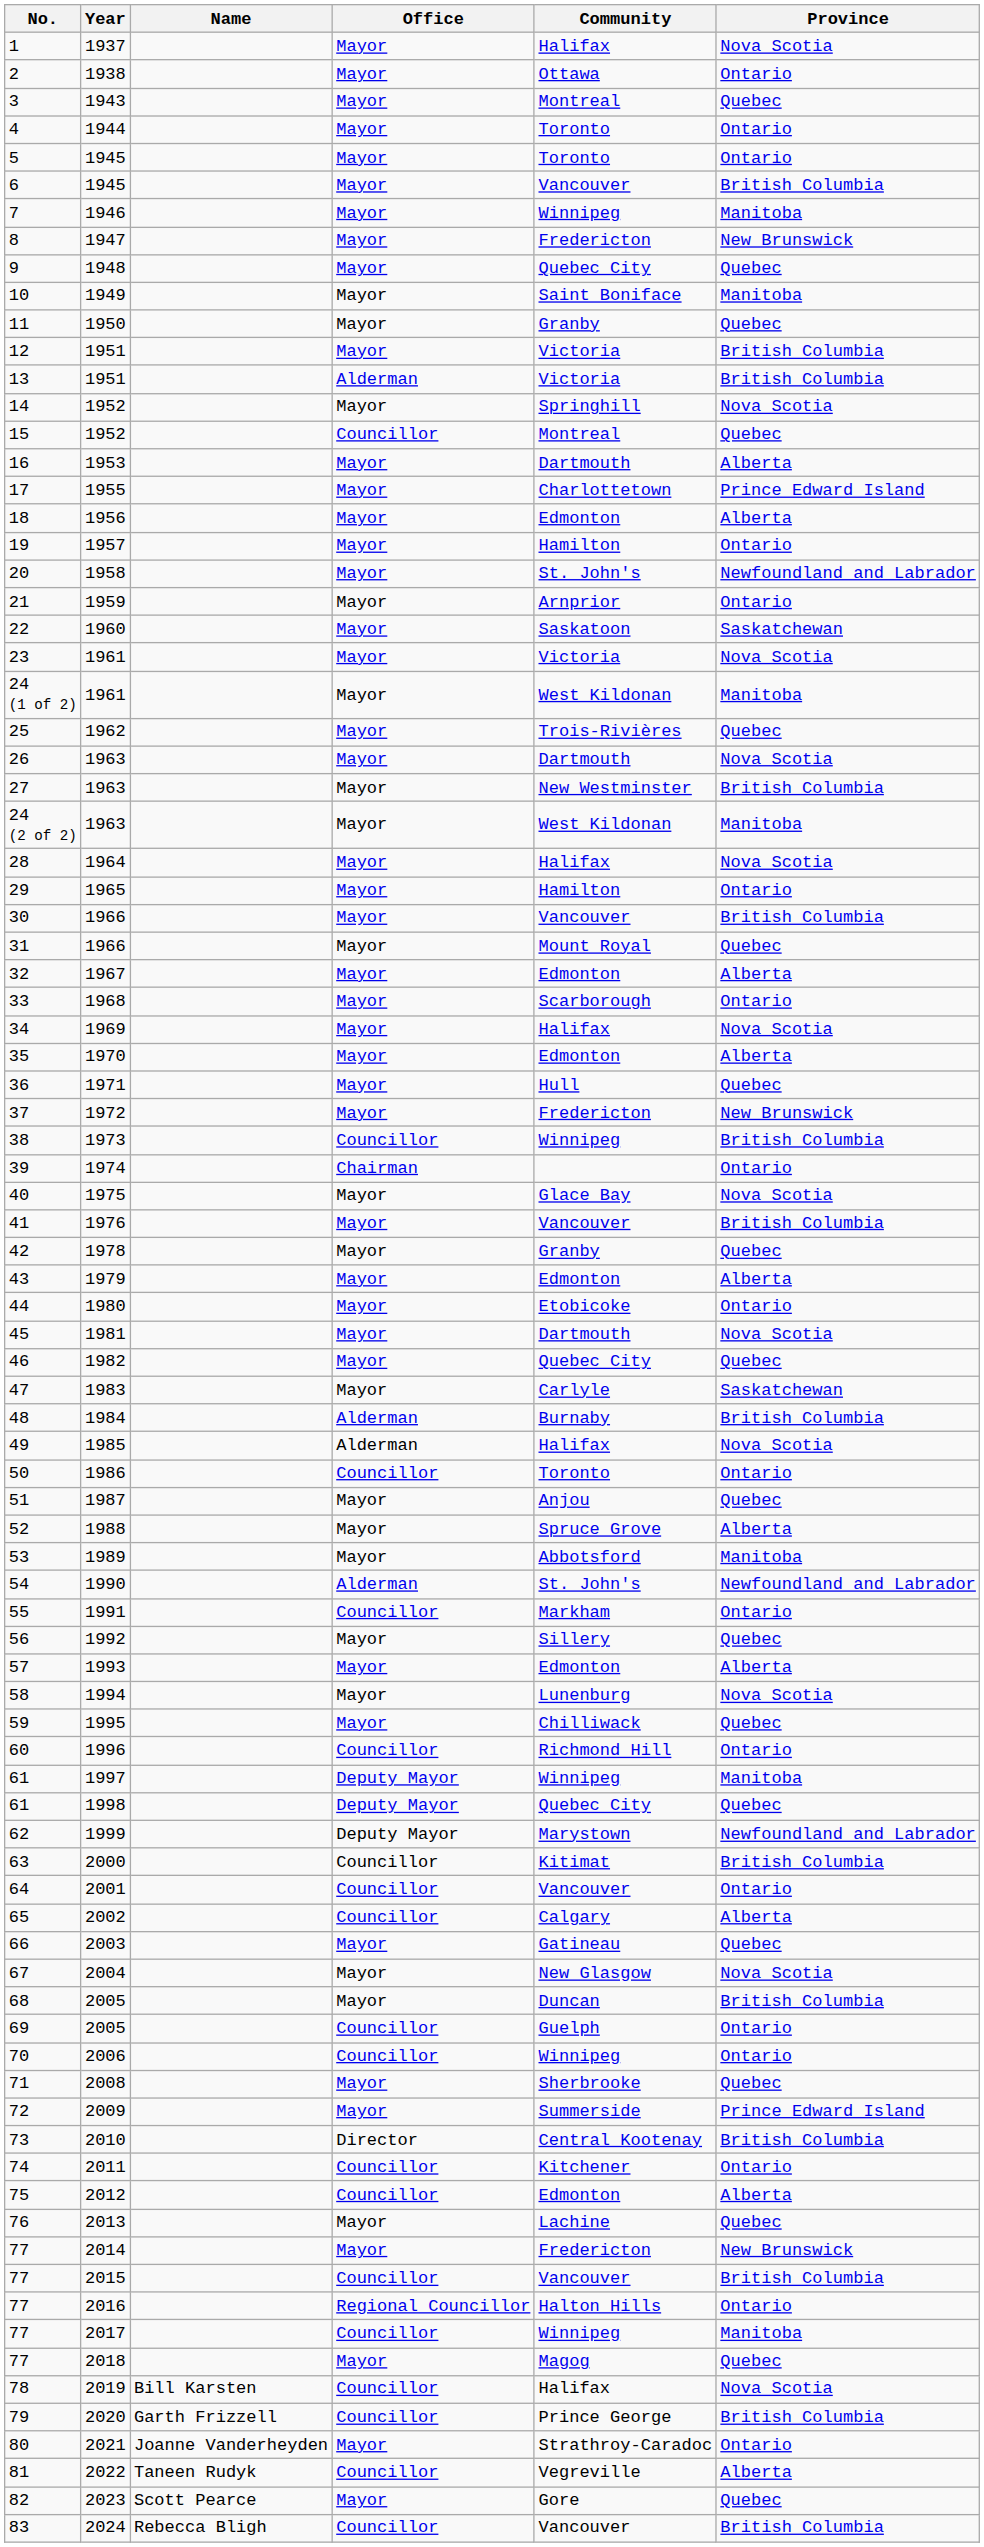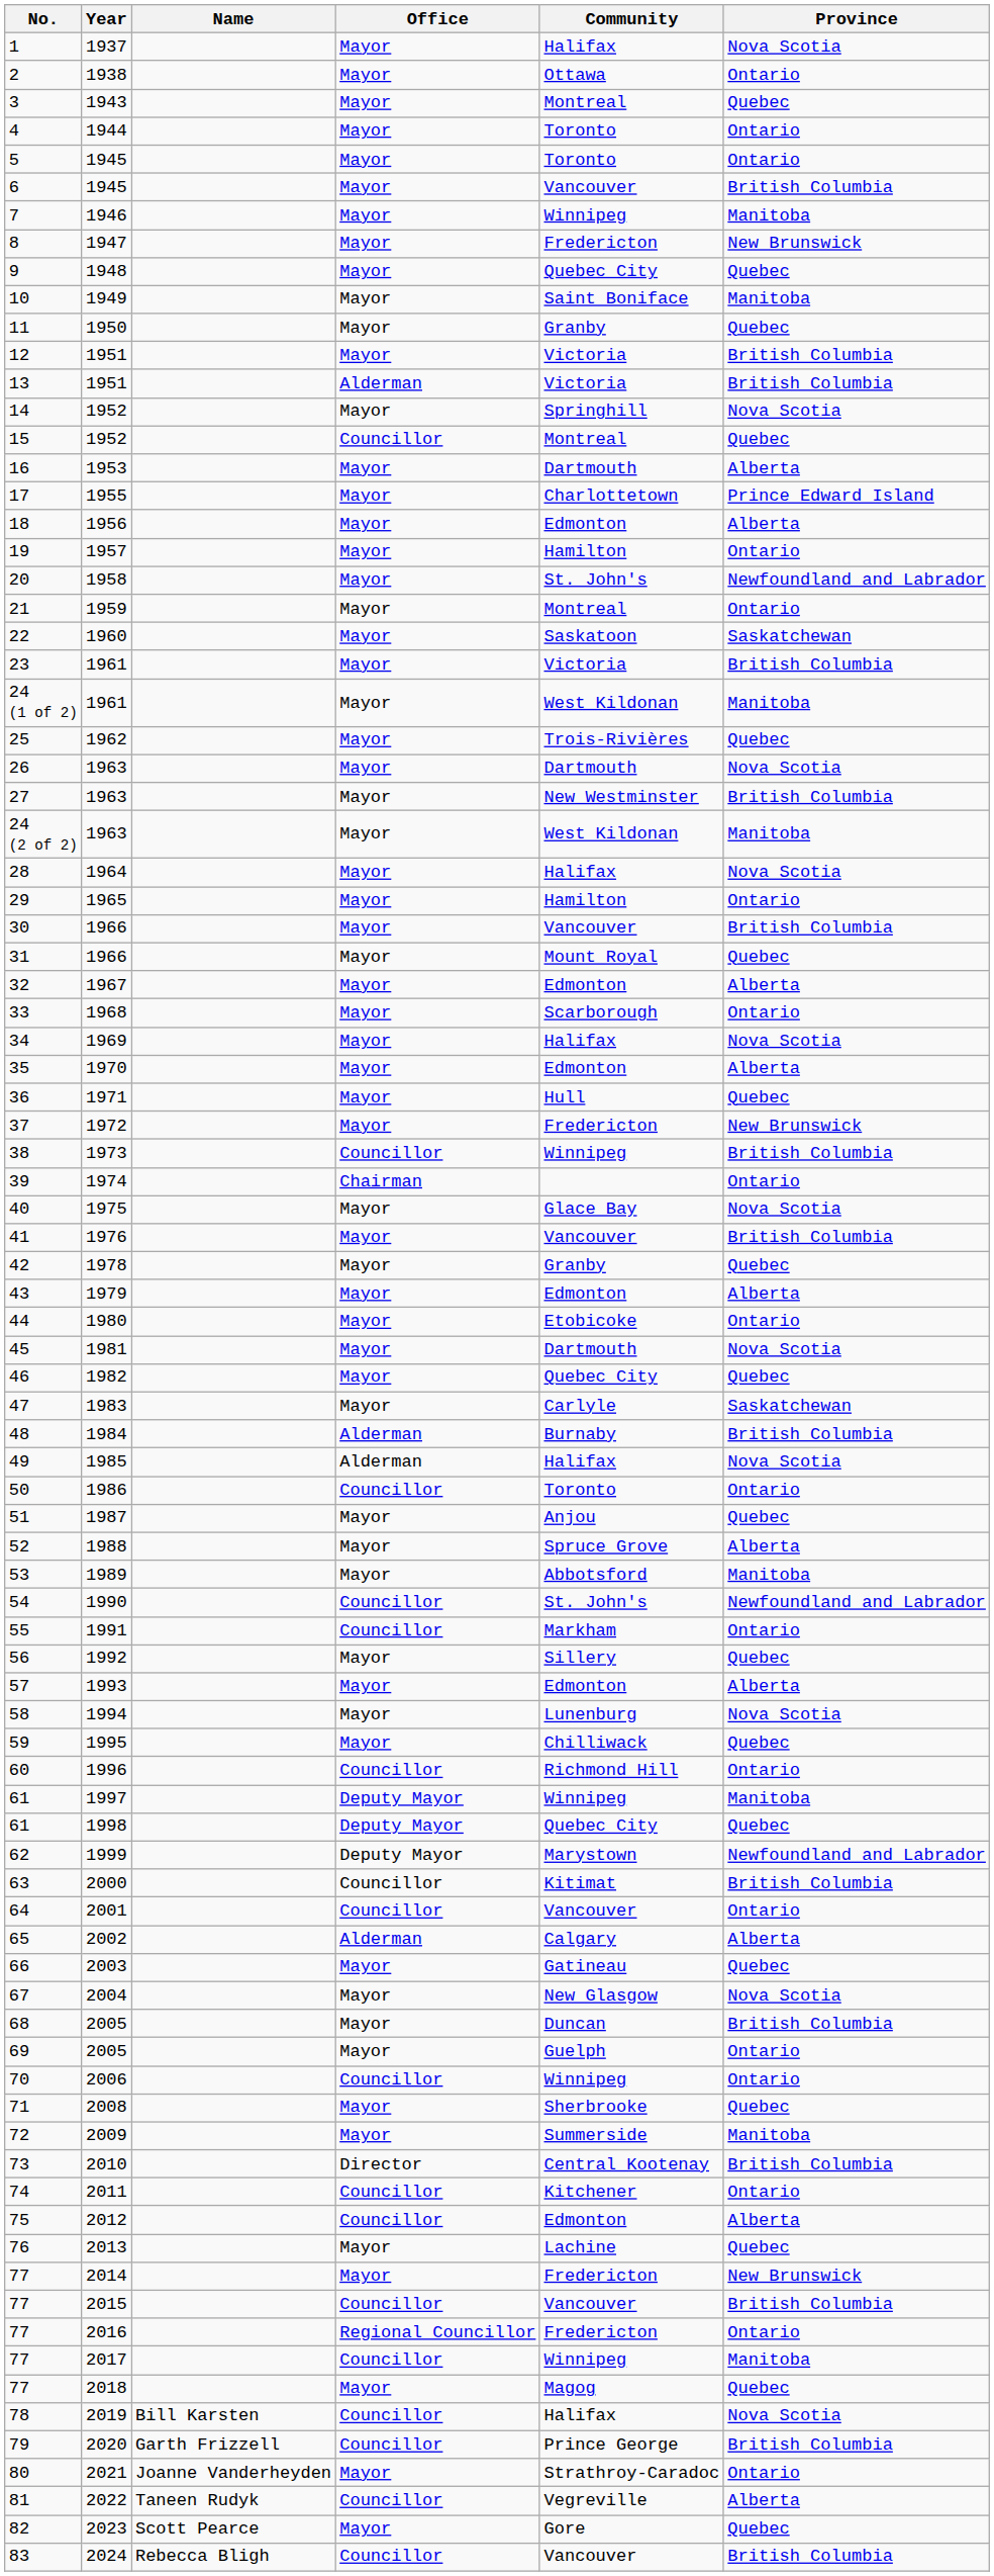21 | Community: Arnprior -> Montreal
23 | Province: Nova Scotia -> British Columbia
54 | Office: Alderman -> Councillor
65 | Office: Councillor -> Alderman
69 | Office: Councillor -> Mayor
72 | Province: Prince Edward Island -> Manitoba
77 / 2016 | Community: Halton Hills -> Fredericton
